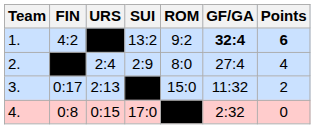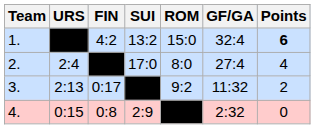columns swapped: URS <-> FIN
1. | ROM: 9:2 -> 15:0
1. | GF/GA: bold -> normal
2. | SUI: 2:9 -> 17:0
3. | ROM: 15:0 -> 9:2
4. | SUI: 17:0 -> 2:9
